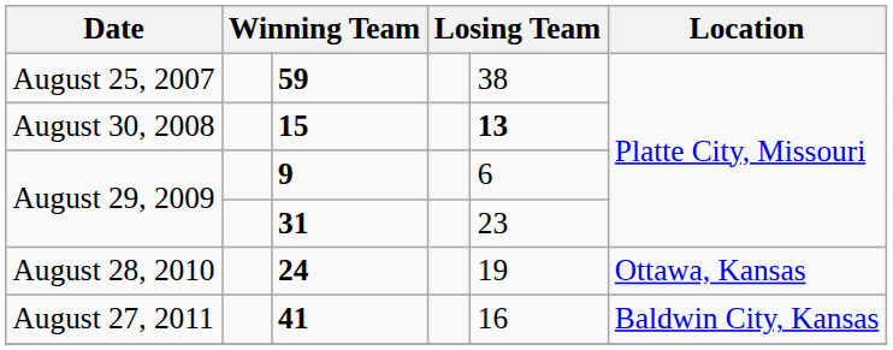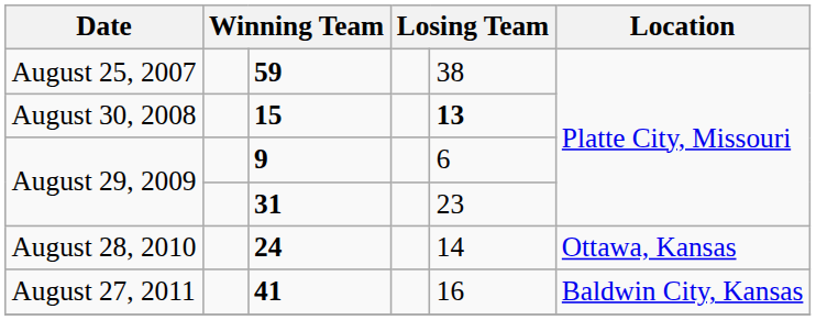24 | column 5: 19 -> 14
